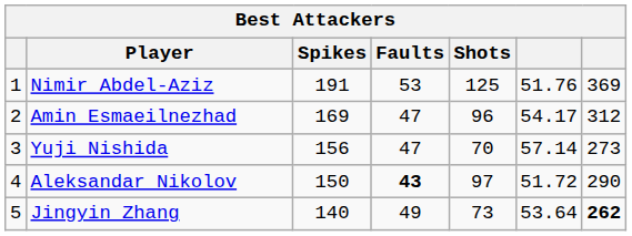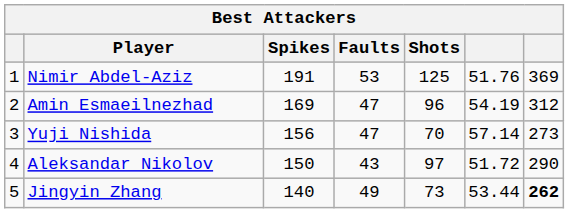Amin Esmaeilnezhad | column 6: 54.17 -> 54.19
Aleksandar Nikolov | Faults: bold -> normal
Jingyin Zhang | column 6: 53.64 -> 53.44
